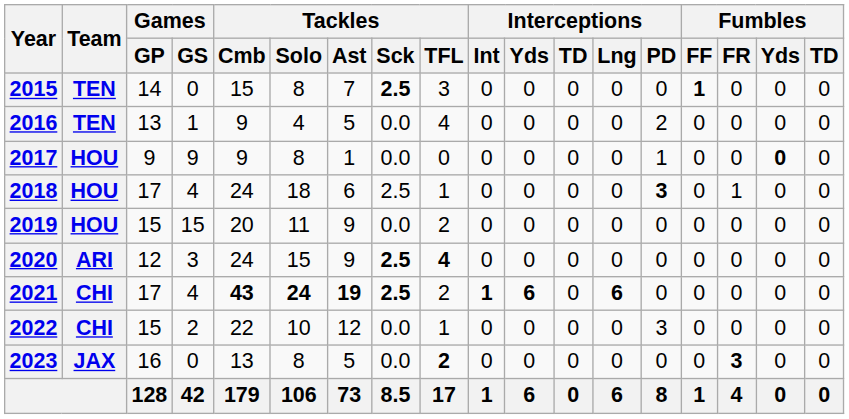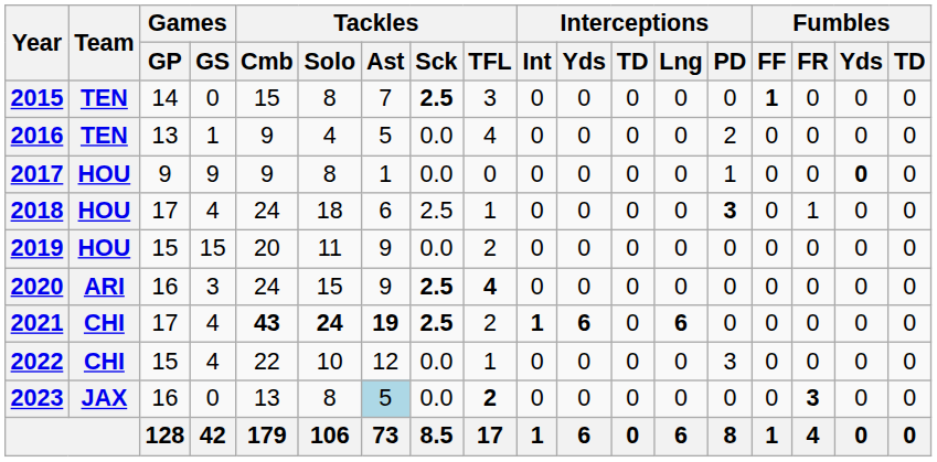2020 | Games / GP: 12 -> 16
2022 | Games / GS: 2 -> 4
2023 | Tackles / Ast: no background -> lightblue background
